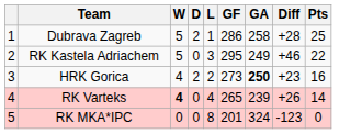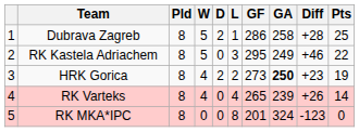+ column: Pld | 8 | 8 | 8 | 8 | 8
HRK Gorica | Pts: 16 -> 19
RK Varteks | W: bold -> normal
